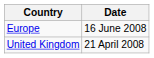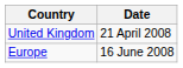rows swapped: United Kingdom <-> Europe
